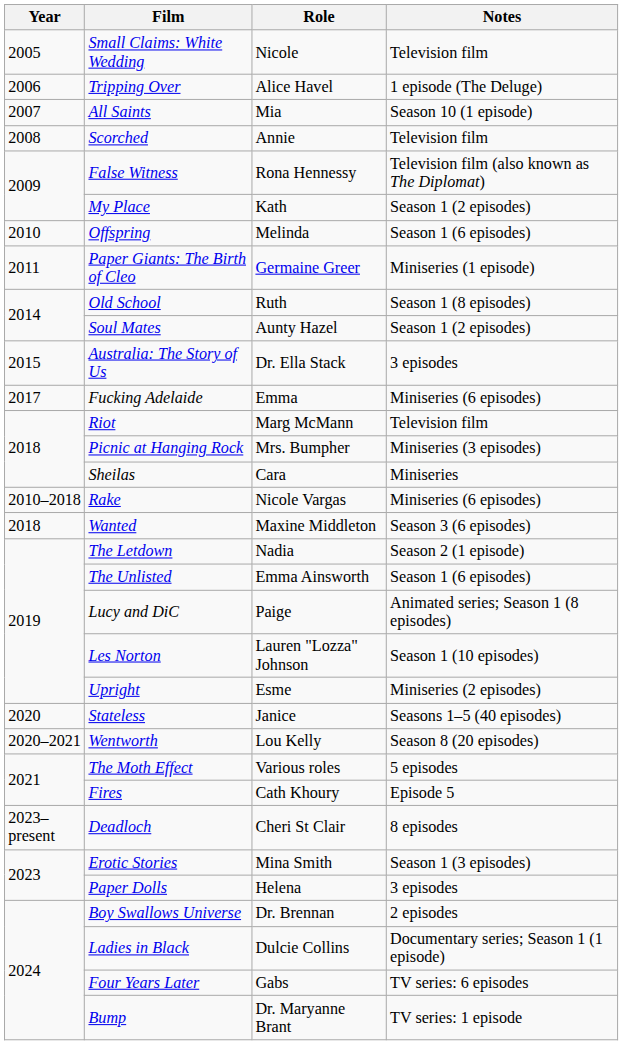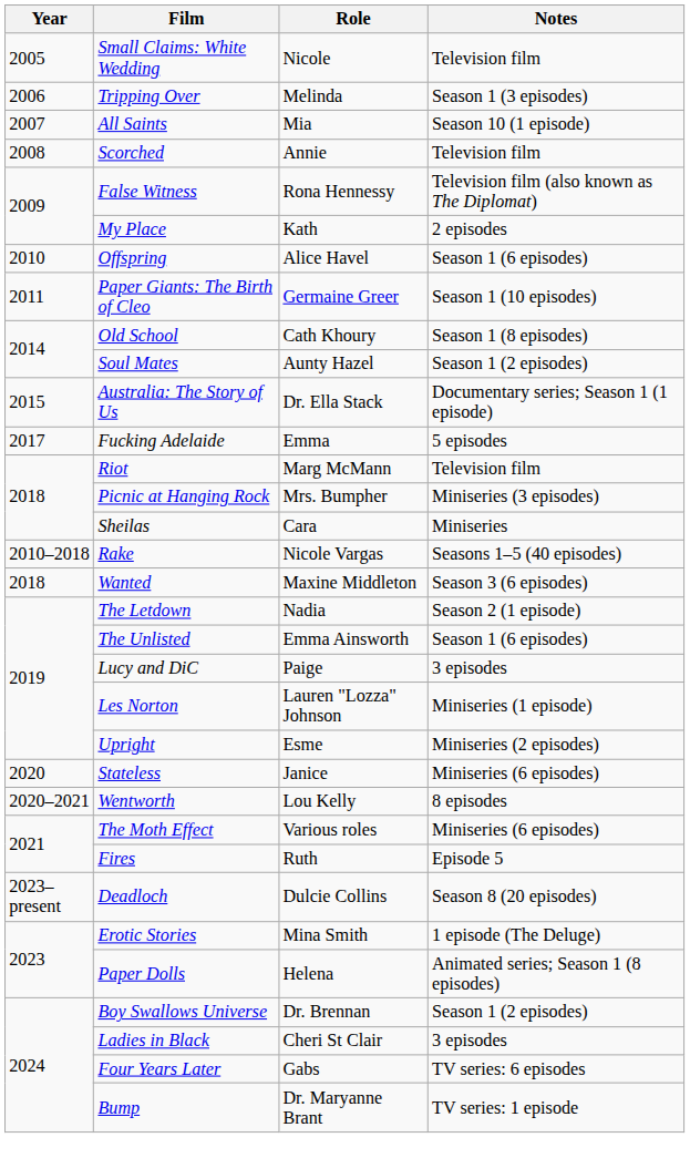Tripping Over | Role: Alice Havel -> Melinda
Tripping Over | Notes: 1 episode (The Deluge) -> Season 1 (3 episodes)
My Place | Notes: Season 1 (2 episodes) -> 2 episodes
Offspring | Role: Melinda -> Alice Havel
Paper Giants: The Birth of Cleo | Notes: Miniseries (1 episode) -> Season 1 (10 episodes)
Old School | Role: Ruth -> Cath Khoury
Australia: The Story of Us | Notes: 3 episodes -> Documentary series; Season 1 (1 episode)
Fucking Adelaide | Notes: Miniseries (6 episodes) -> 5 episodes
Rake | Notes: Miniseries (6 episodes) -> Seasons 1–5 (40 episodes)
Lucy and DiC | Notes: Animated series; Season 1 (8 episodes) -> 3 episodes
Les Norton | Notes: Season 1 (10 episodes) -> Miniseries (1 episode)
Stateless | Notes: Seasons 1–5 (40 episodes) -> Miniseries (6 episodes)
Wentworth | Notes: Season 8 (20 episodes) -> 8 episodes
The Moth Effect | Notes: 5 episodes -> Miniseries (6 episodes)
Fires | Role: Cath Khoury -> Ruth
Deadloch | Role: Cheri St Clair -> Dulcie Collins
Deadloch | Notes: 8 episodes -> Season 8 (20 episodes)
Erotic Stories | Notes: Season 1 (3 episodes) -> 1 episode (The Deluge)
Paper Dolls | Notes: 3 episodes -> Animated series; Season 1 (8 episodes)
Boy Swallows Universe | Notes: 2 episodes -> Season 1 (2 episodes)
Ladies in Black | Role: Dulcie Collins -> Cheri St Clair
Ladies in Black | Notes: Documentary series; Season 1 (1 episode) -> 3 episodes
